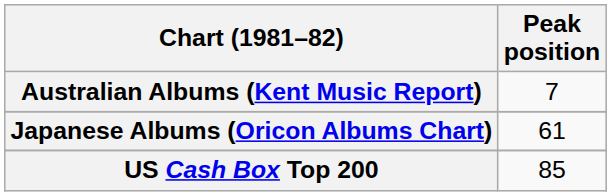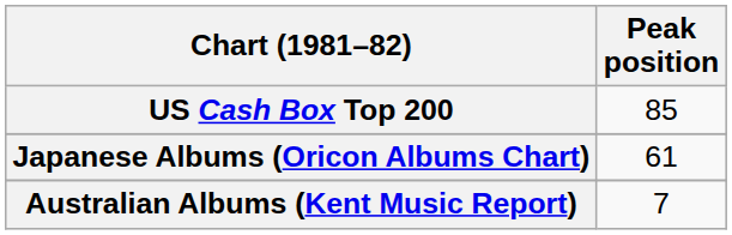rows swapped: Australian Albums (Kent Music Report) <-> US Cash Box Top 200
